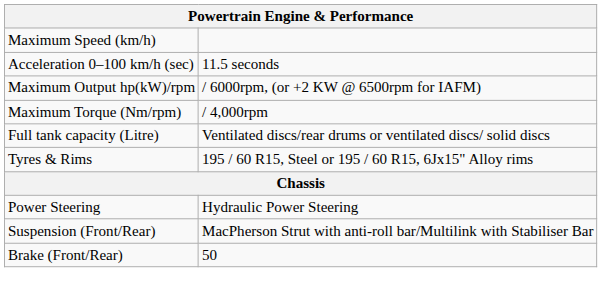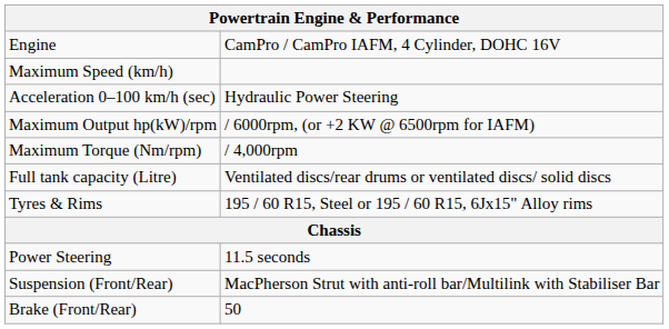+ row: Engine | CamPro / CamPro IAFM, 4 Cylinder, DOHC 16V
Acceleration 0–100 km/h (sec) | column 2: 11.5 seconds -> Hydraulic Power Steering
Power Steering | column 2: Hydraulic Power Steering -> 11.5 seconds
